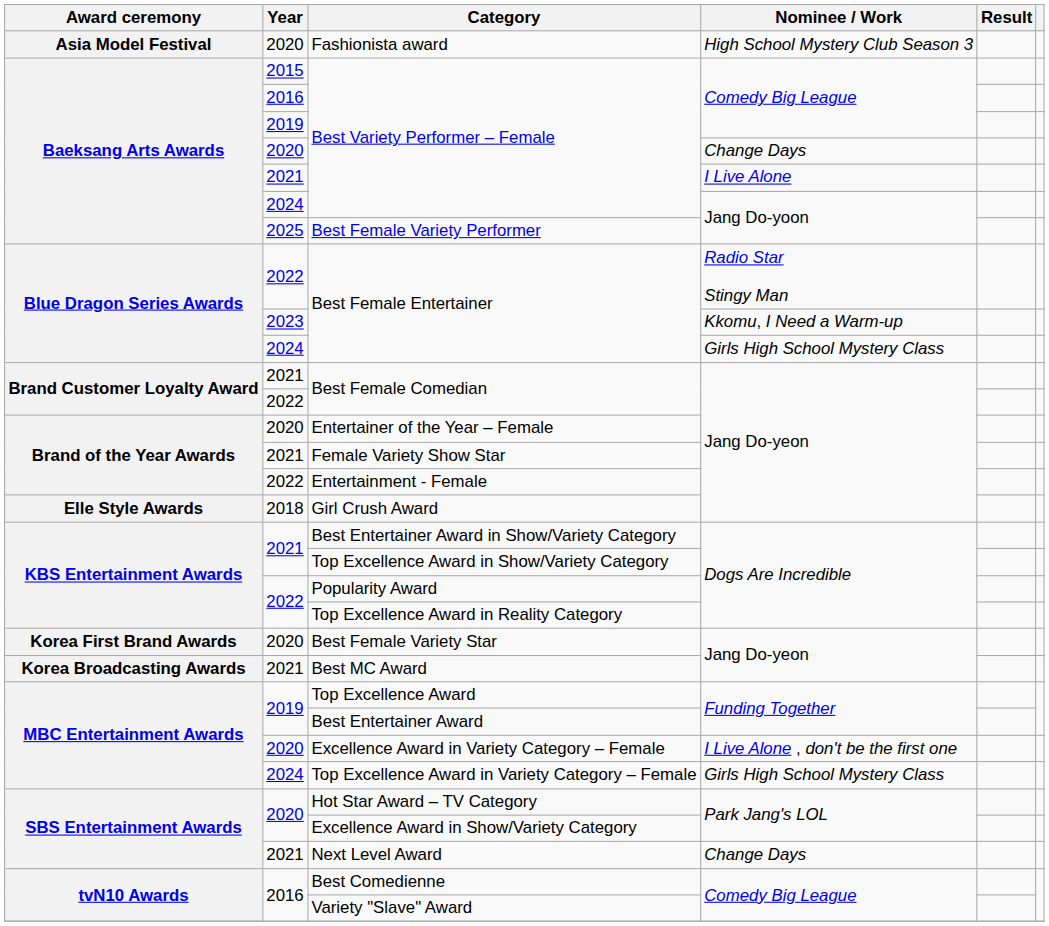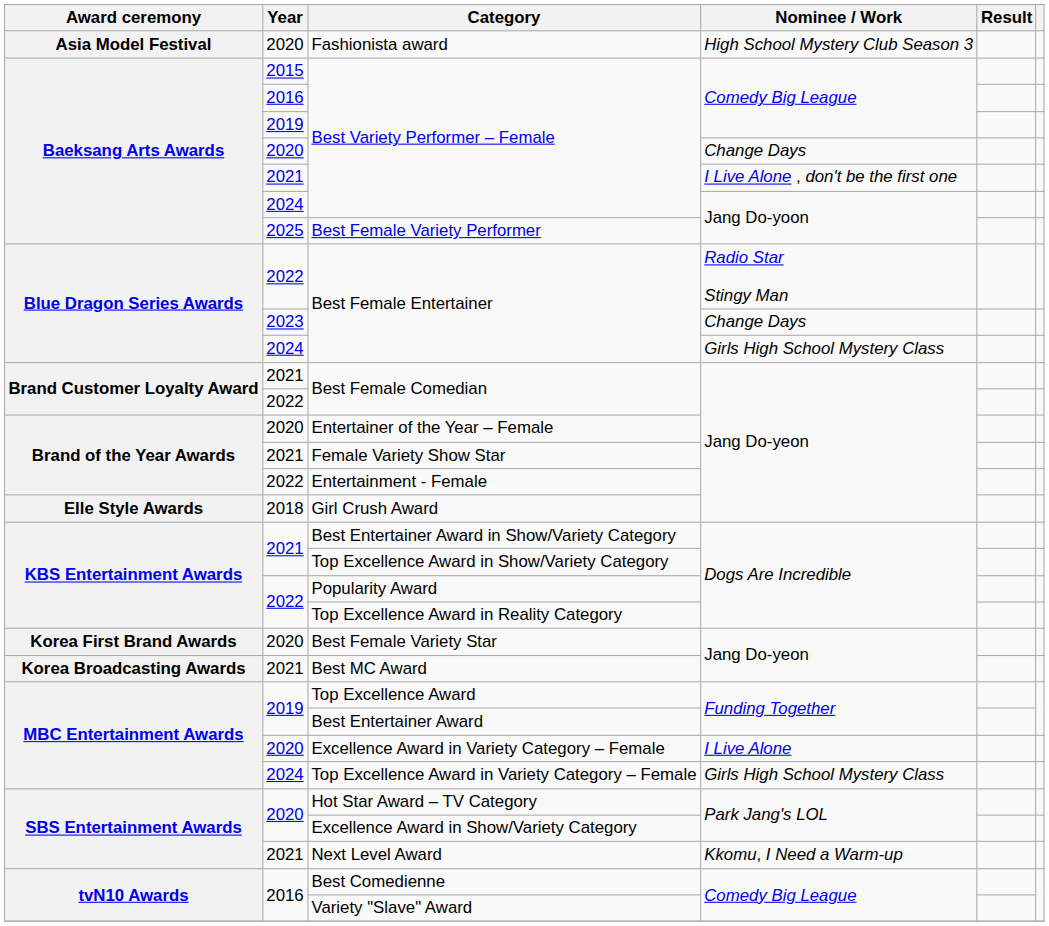2021 / Best Variety Performer – Female | Nominee / Work: I Live Alone -> I Live Alone , don't be the first one
2023 / Best Female Entertainer | Nominee / Work: Kkomu, I Need a Warm-up -> Change Days
Excellence Award in Variety Category – Female | Nominee / Work: I Live Alone , don't be the first one -> I Live Alone
Next Level Award | Nominee / Work: Change Days -> Kkomu, I Need a Warm-up
